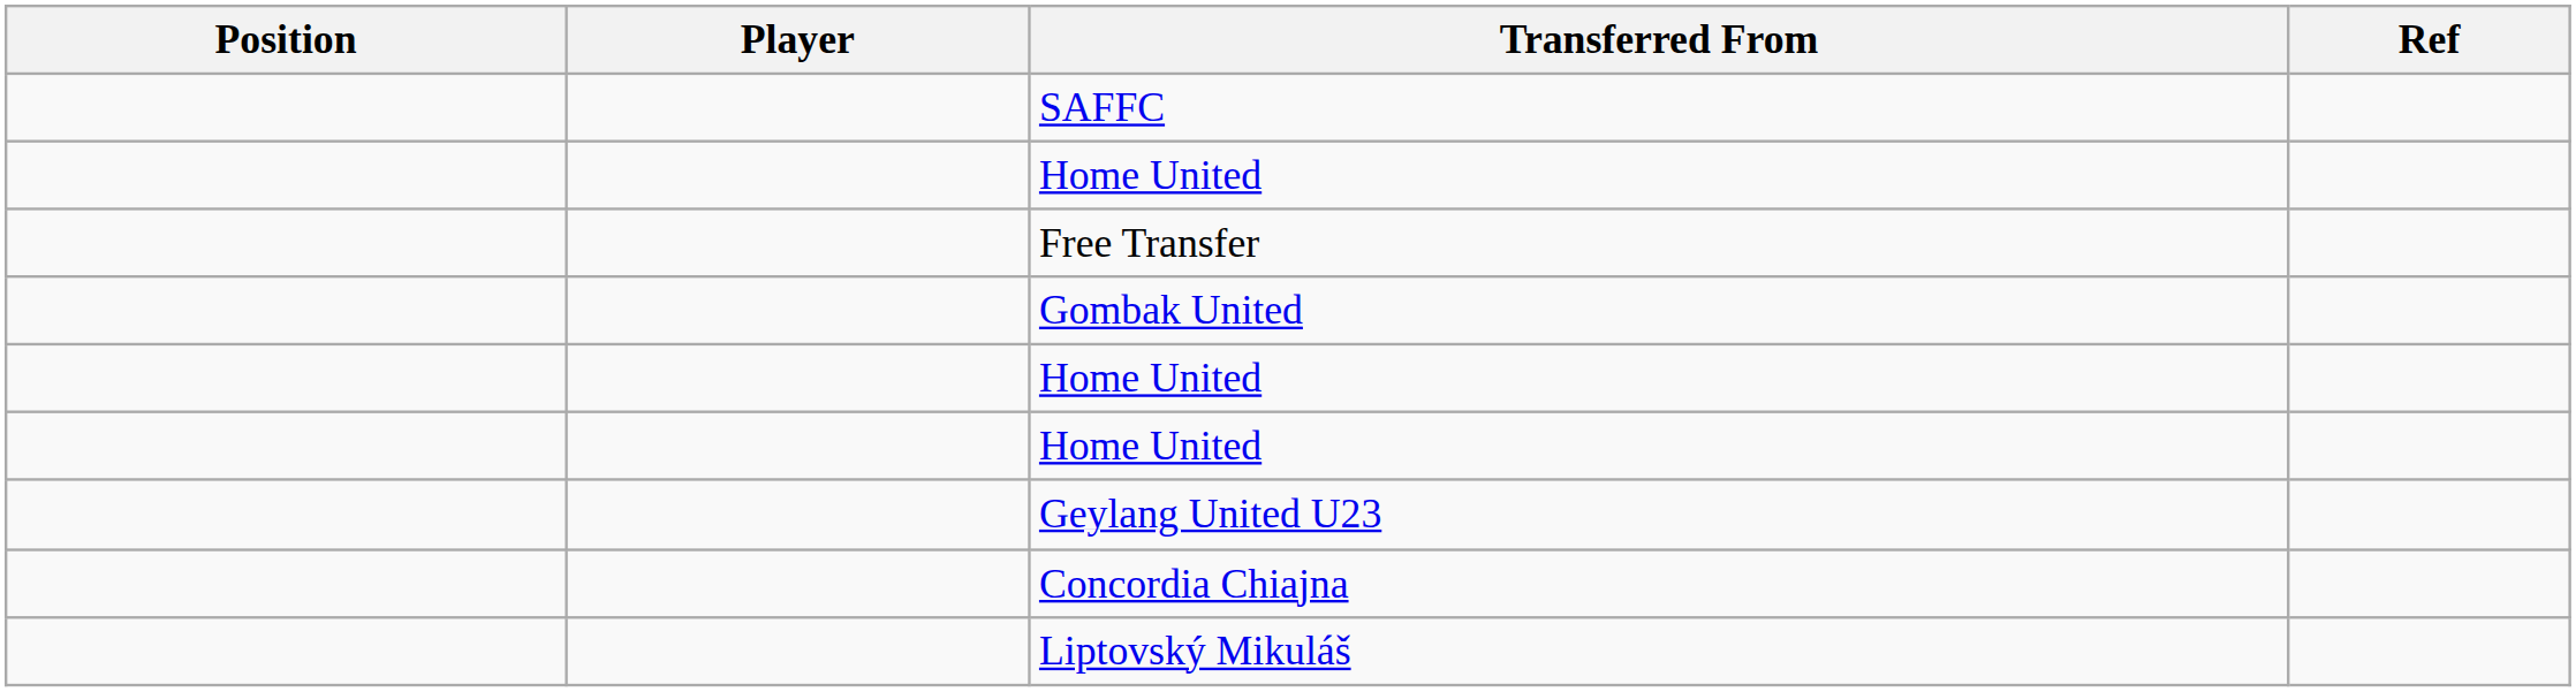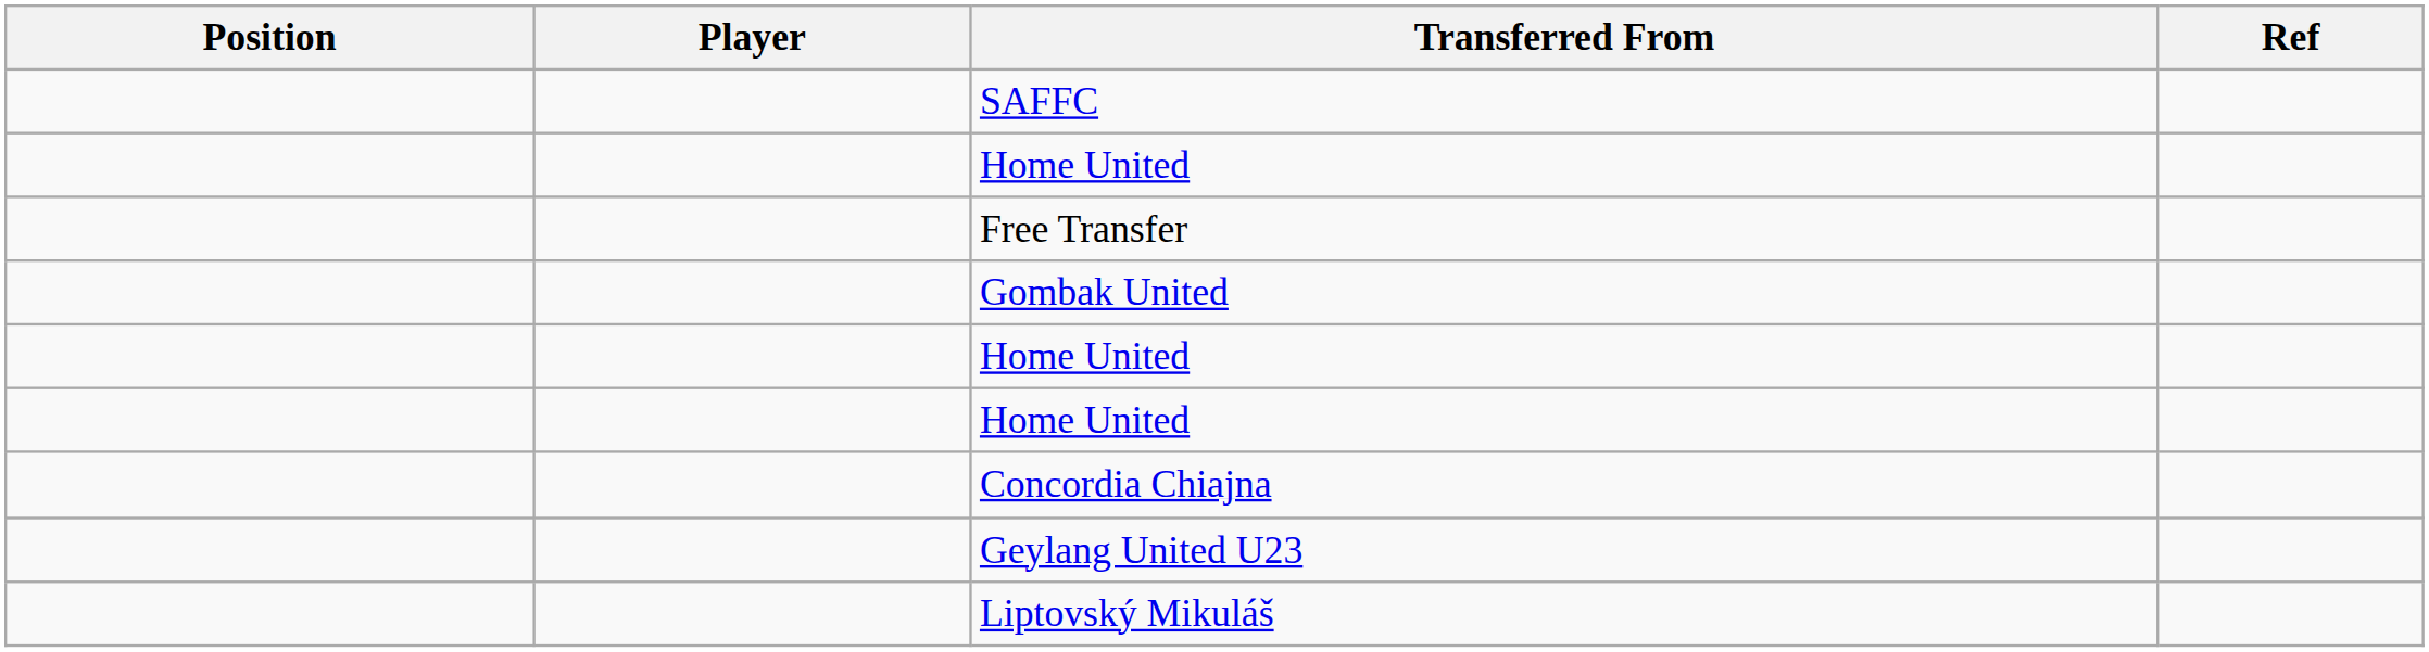rows swapped: Concordia Chiajna <-> Geylang United U23
